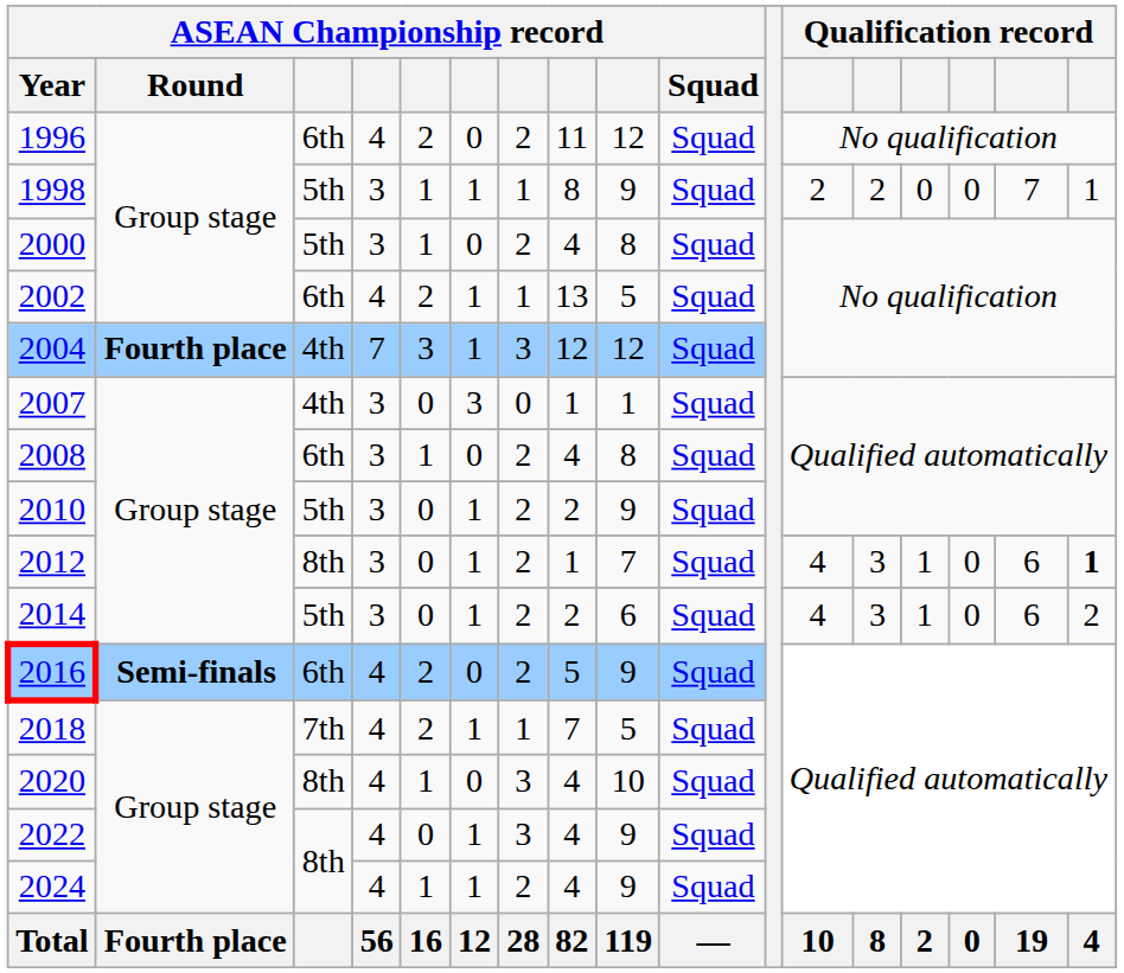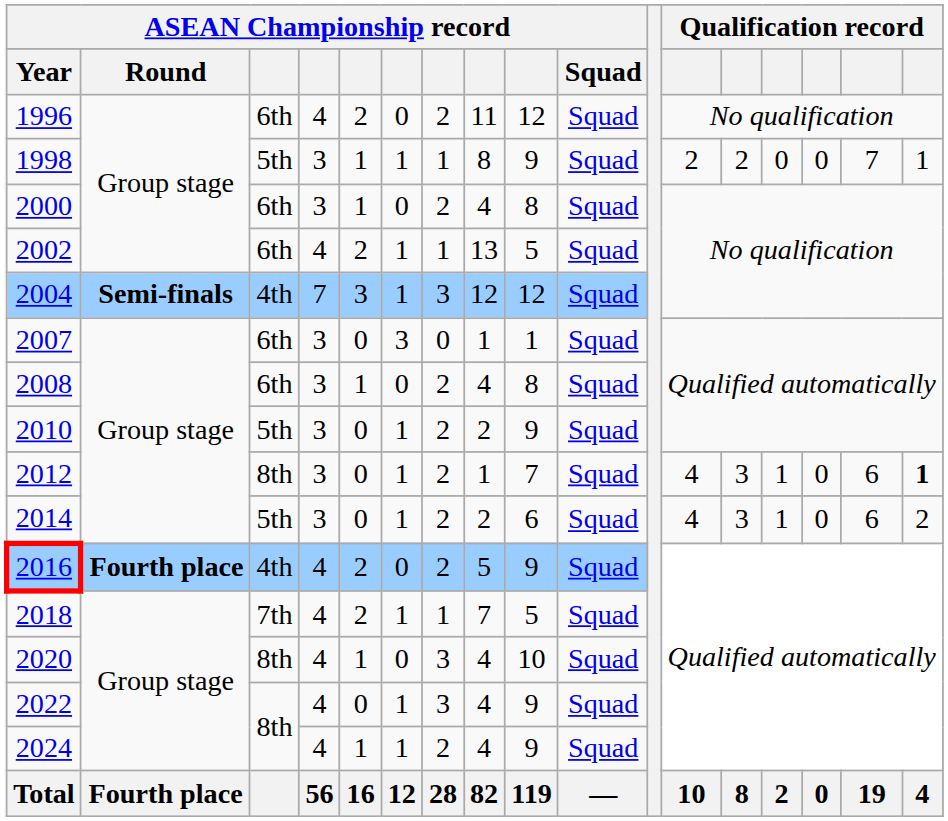2000 | column 3: 5th -> 6th
2004 | ASEAN Championship record / Round: Fourth place -> Semi-finals
2007 | column 3: 4th -> 6th
2016 | ASEAN Championship record / Round: Semi-finals -> Fourth place
2016 | column 3: 6th -> 4th
